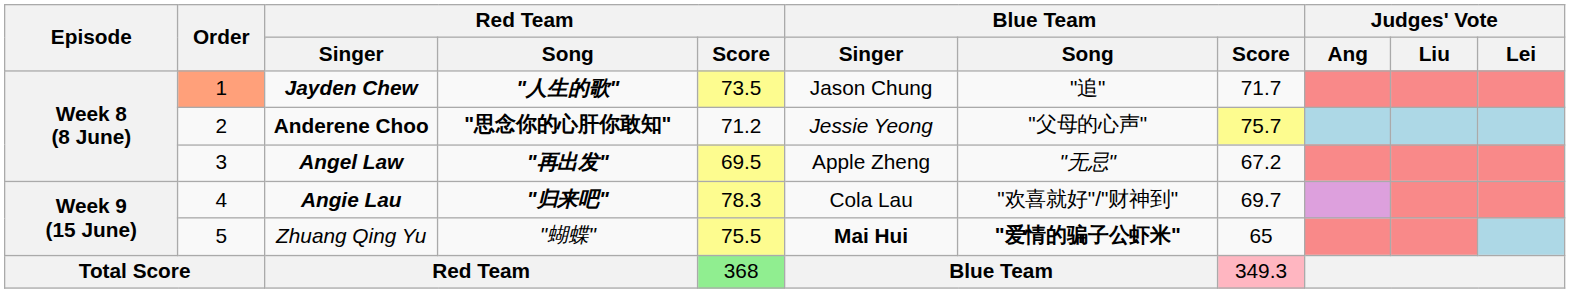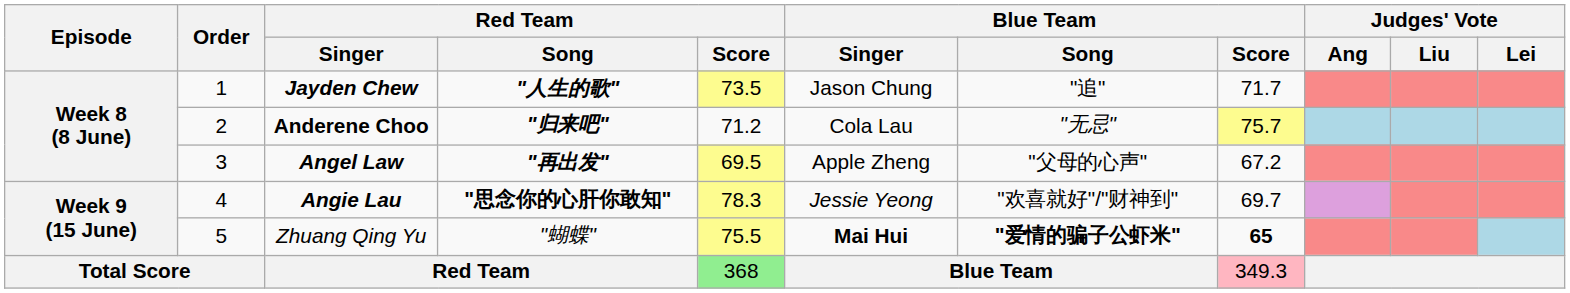Jayden Chew | Order: lightsalmon background -> no background
Anderene Choo | Red Team / Song: "思念你的心肝你敢知" -> "归来吧"
Anderene Choo | Blue Team / Singer: Jessie Yeong -> Cola Lau
Anderene Choo | Blue Team / Song: "父母的心声" -> "无忌"
Angel Law | Blue Team / Song: "无忌" -> "父母的心声"
Angie Lau | Red Team / Song: "归来吧" -> "思念你的心肝你敢知"
Angie Lau | Blue Team / Singer: Cola Lau -> Jessie Yeong
Zhuang Qing Yu | Blue Team / Score: normal -> bold
